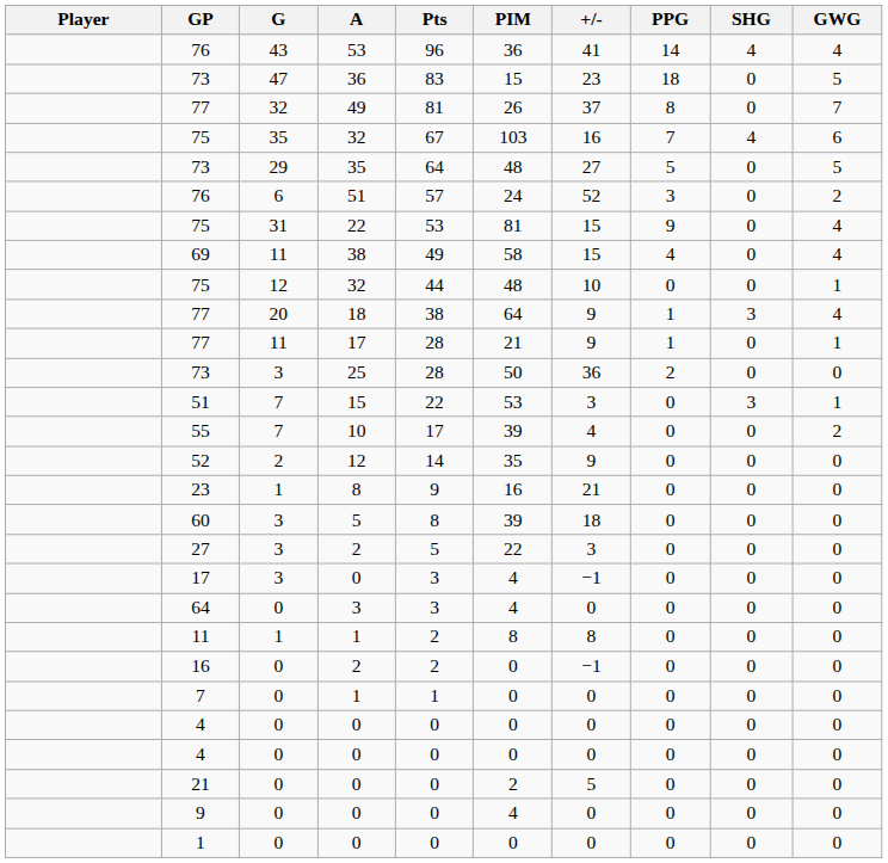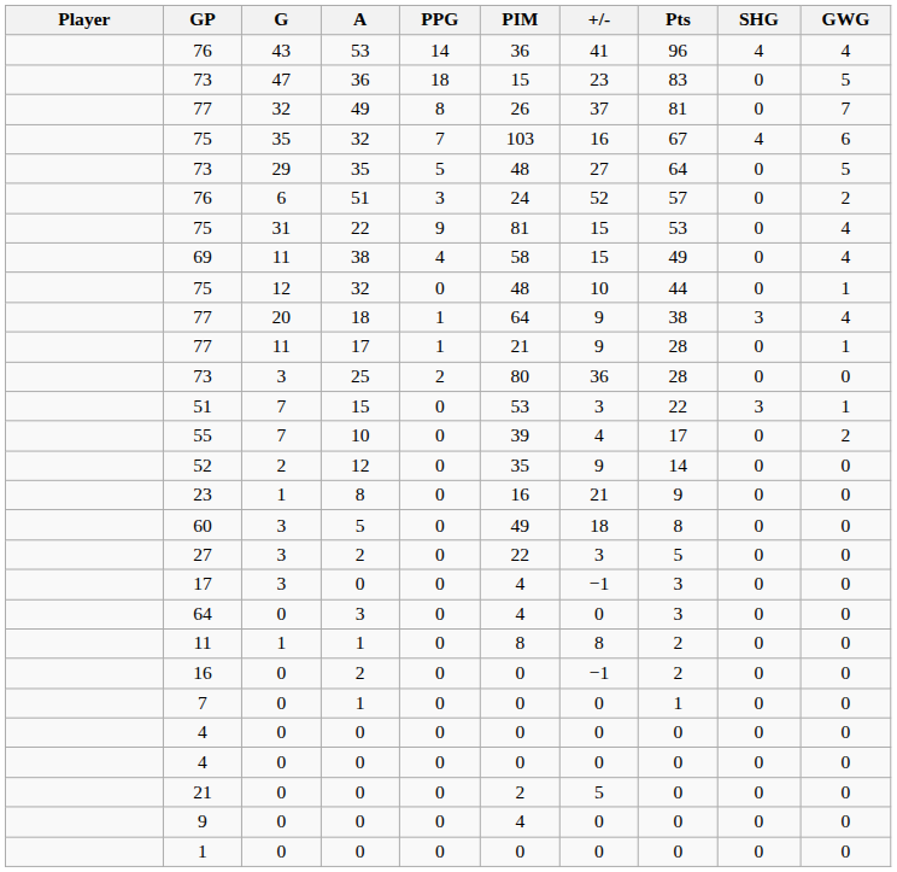columns swapped: Pts <-> PPG
73 / 3 | PIM: 50 -> 80
60 | PIM: 39 -> 49
